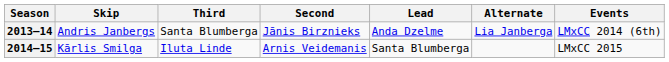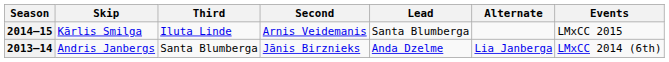rows swapped: 2013–14 <-> 2014–15
